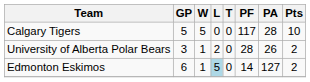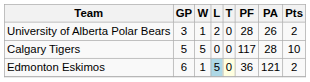rows swapped: Calgary Tigers <-> University of Alberta Polar Bears
Edmonton Eskimos | T: no background -> lightyellow background
Edmonton Eskimos | PF: 14 -> 36
Edmonton Eskimos | PA: 127 -> 121
